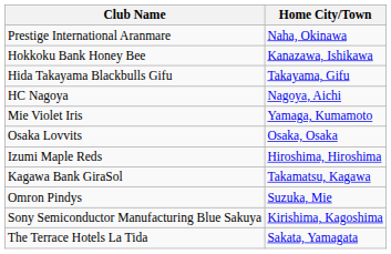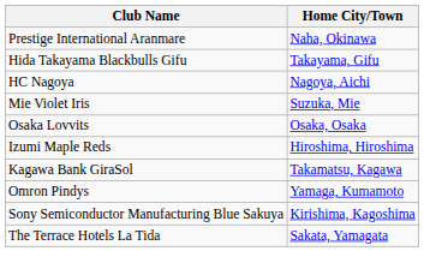- row: Hokkoku Bank Honey Bee | Kanazawa, Ishikawa
Mie Violet Iris | Home City/Town: Yamaga, Kumamoto -> Suzuka, Mie
Omron Pindys | Home City/Town: Suzuka, Mie -> Yamaga, Kumamoto
